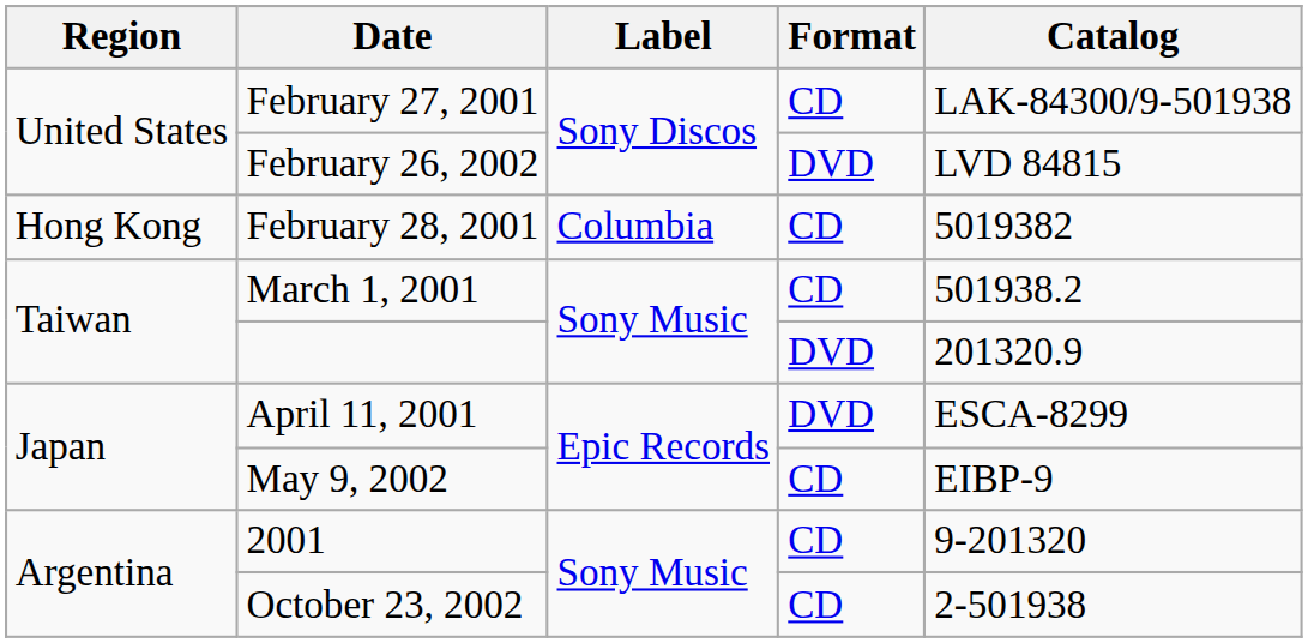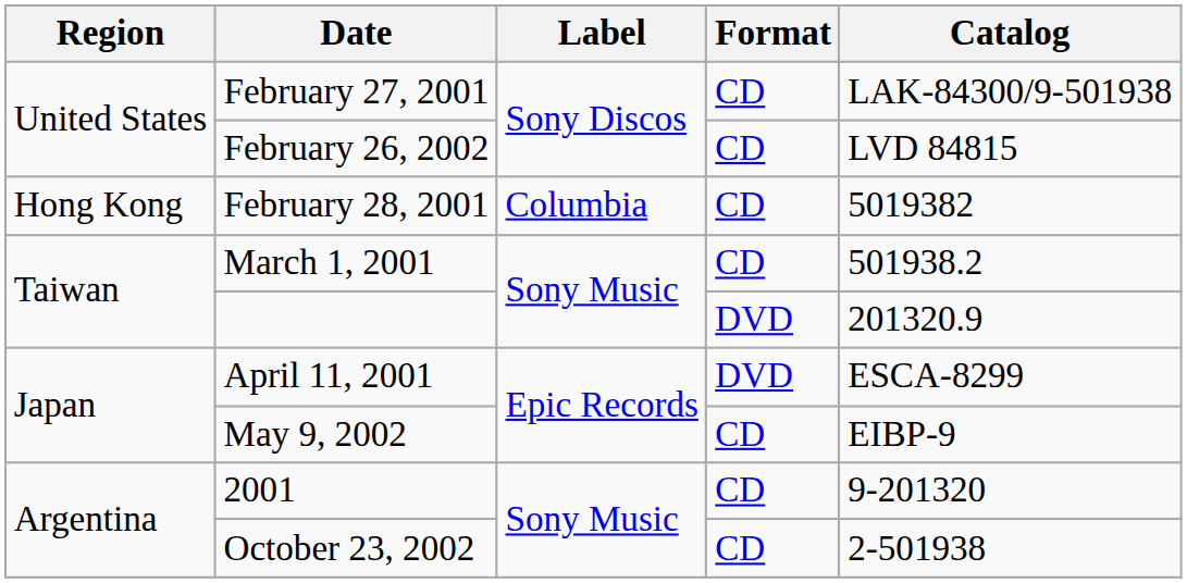February 26, 2002 | Format: DVD -> CD
